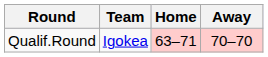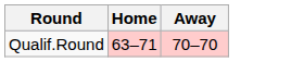- column: Team | Igokea
